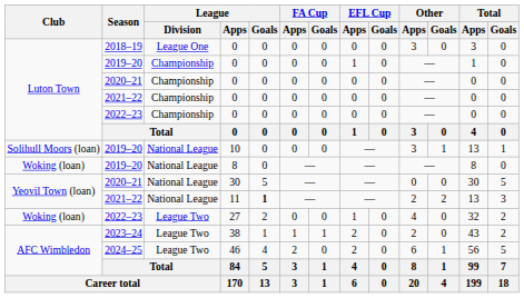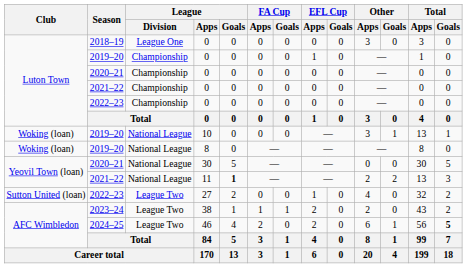10 | Club: Solihull Moors (loan) -> Woking (loan)
27 | Club: Woking (loan) -> Sutton United (loan)
46 | Total / Goals: normal -> bold
